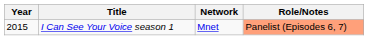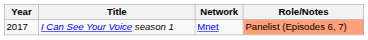I Can See Your Voice season 1 | Year: 2015 -> 2017
